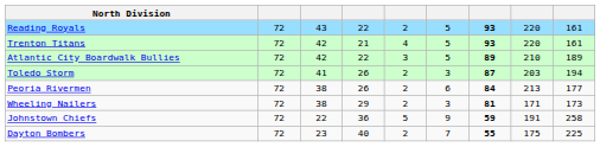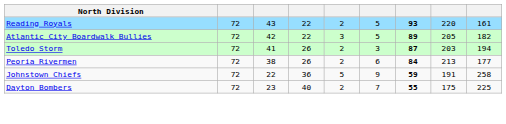- row: Trenton Titans | 72 | 42 | 21 | 4 | 5 | 93 | 220 | 161
Atlantic City Boardwalk Bullies | column 8: 210 -> 205
Atlantic City Boardwalk Bullies | column 9: 189 -> 182
- row: Wheeling Nailers | 72 | 38 | 29 | 2 | 3 | 81 | 171 | 173
